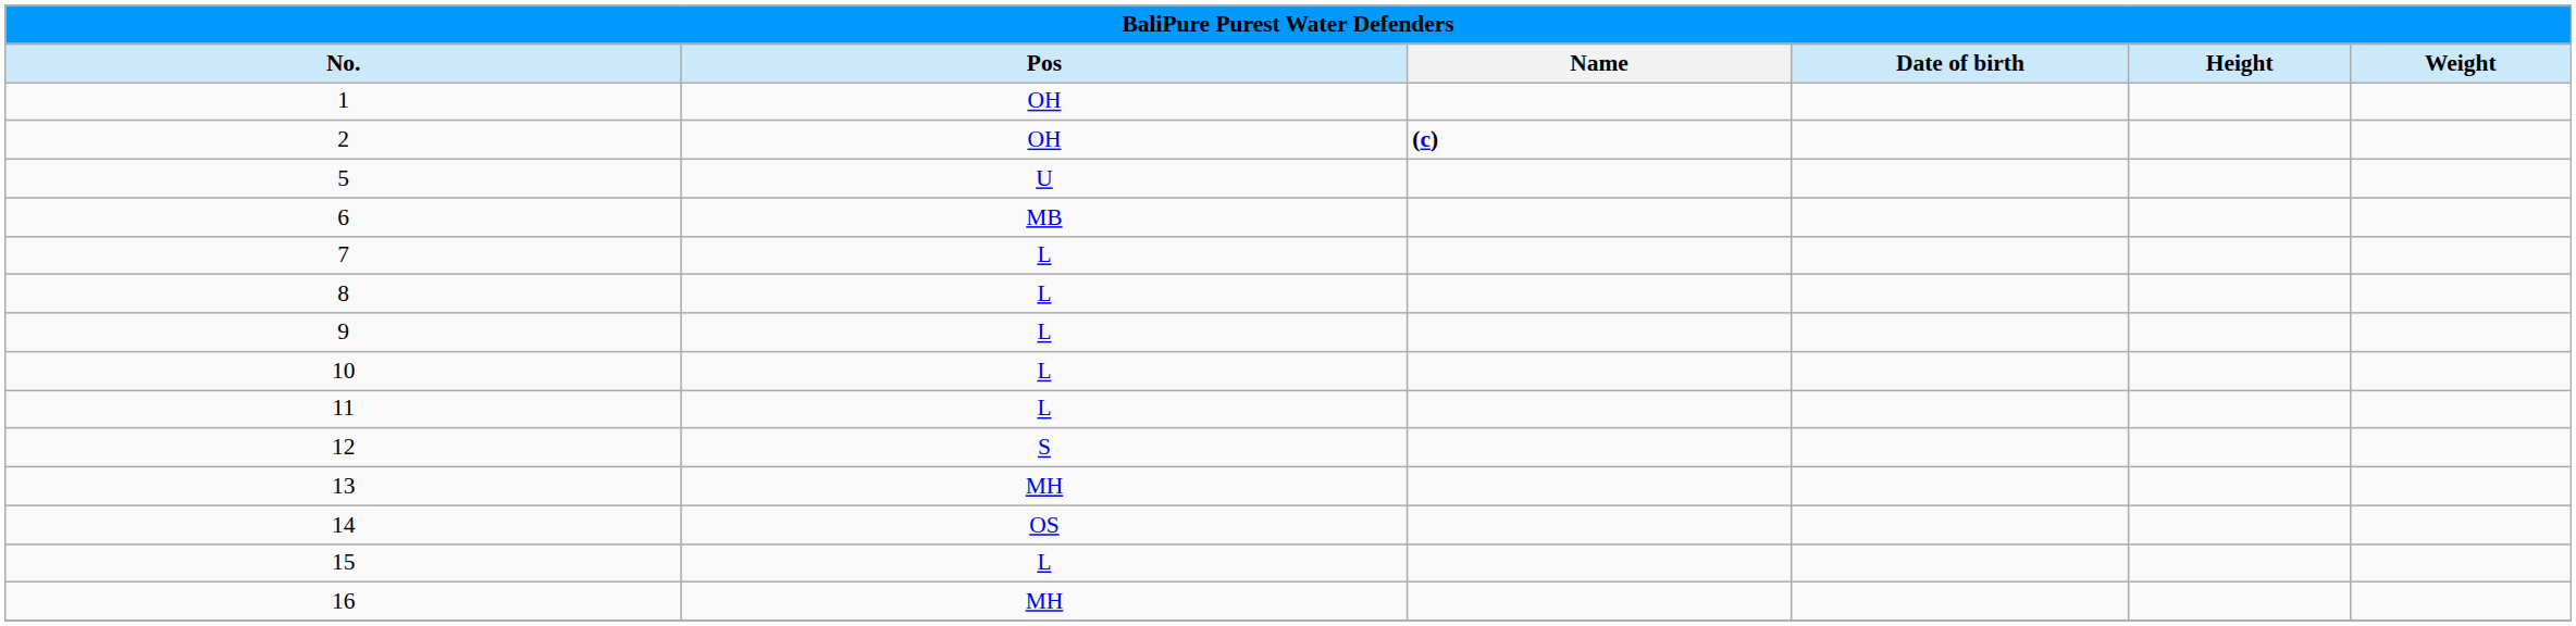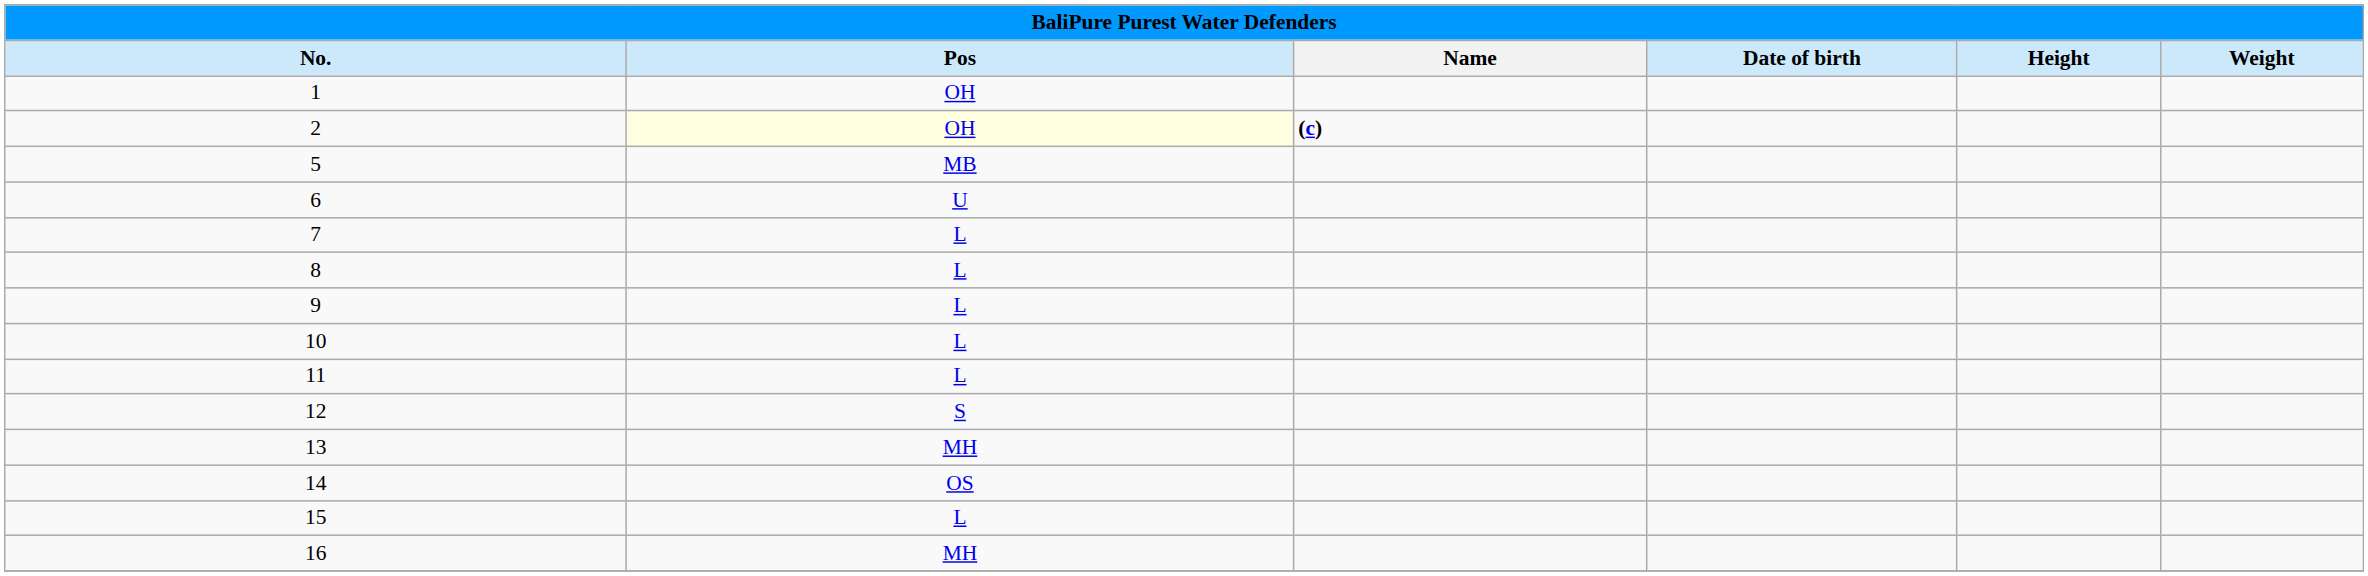2 | Pos: no background -> lightyellow background
5 | Pos: U -> MB
6 | Pos: MB -> U
